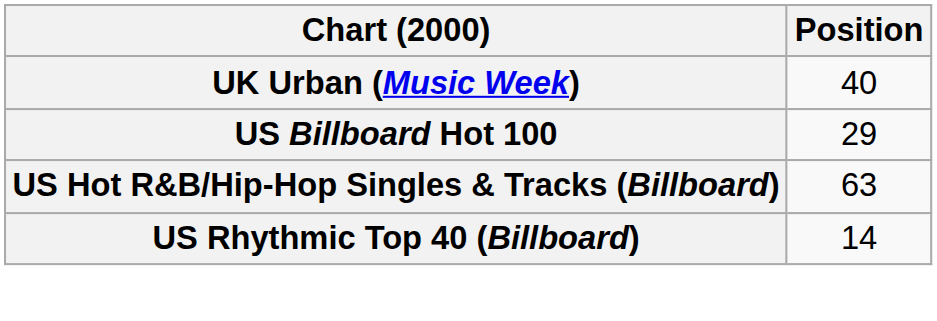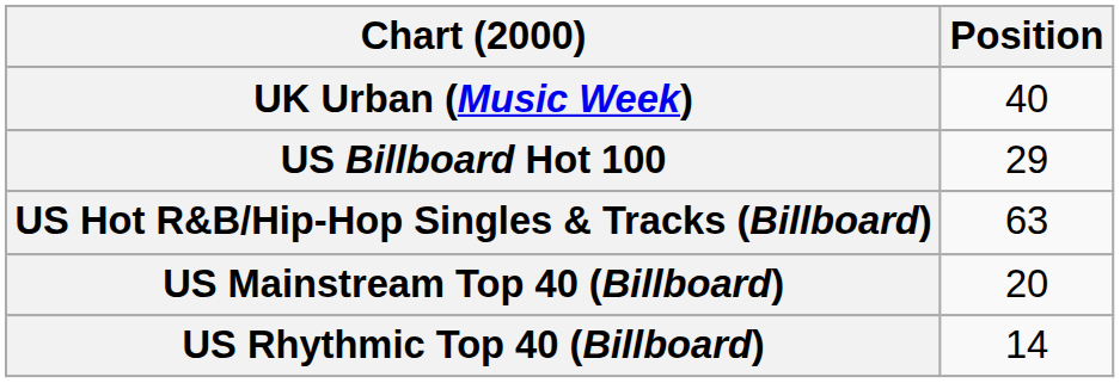+ row: US Mainstream Top 40 (Billboard) | 20
